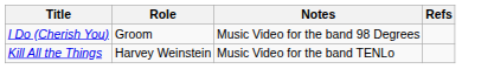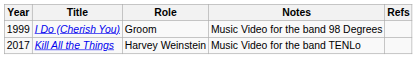+ column: Year | 1999 | 2017
